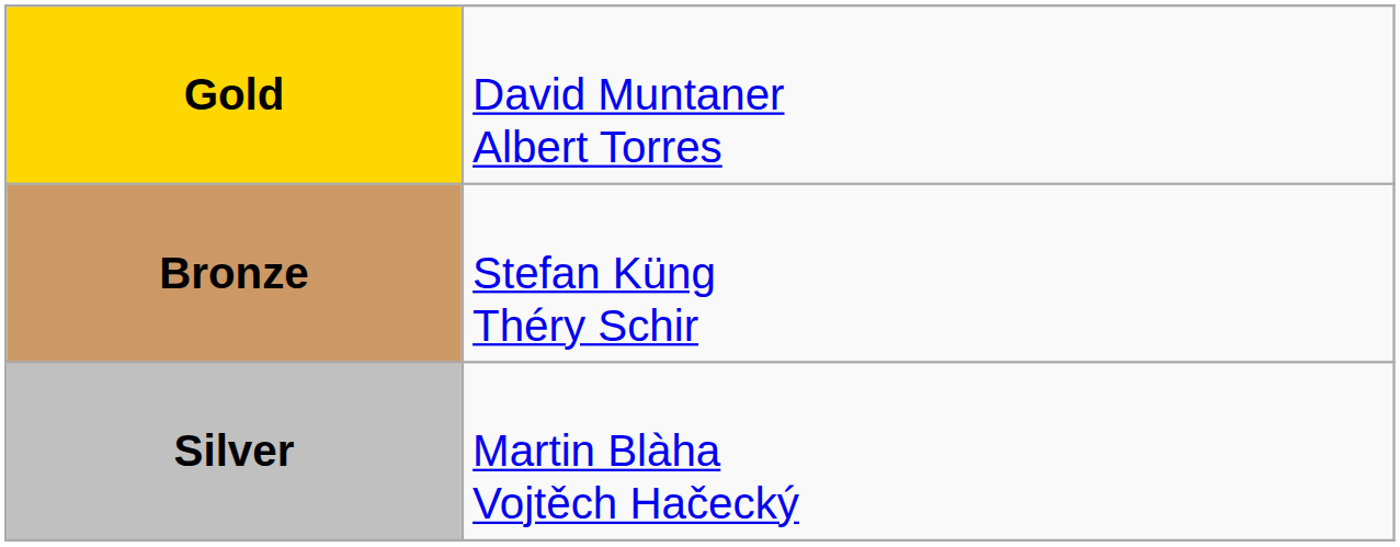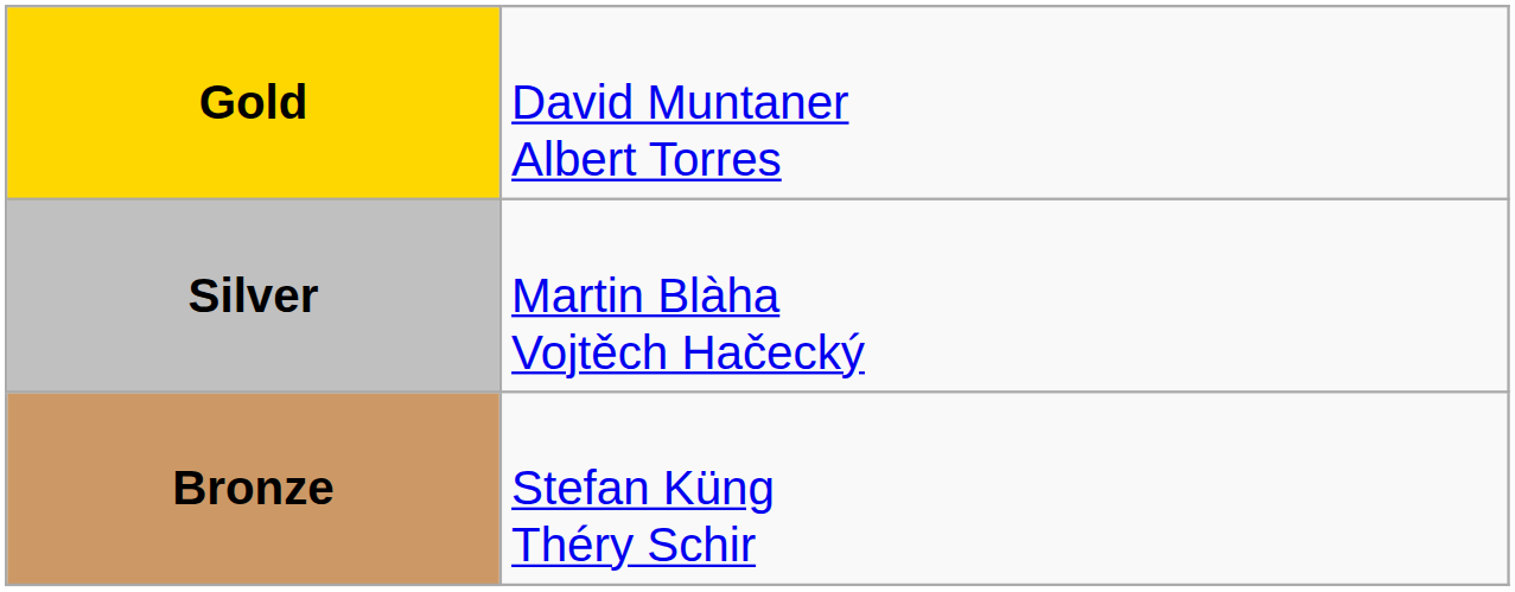rows swapped: Silver <-> Bronze
